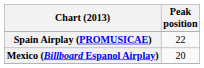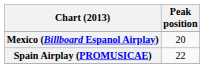rows swapped: Spain Airplay (PROMUSICAE) <-> Mexico (Billboard Espanol Airplay)
